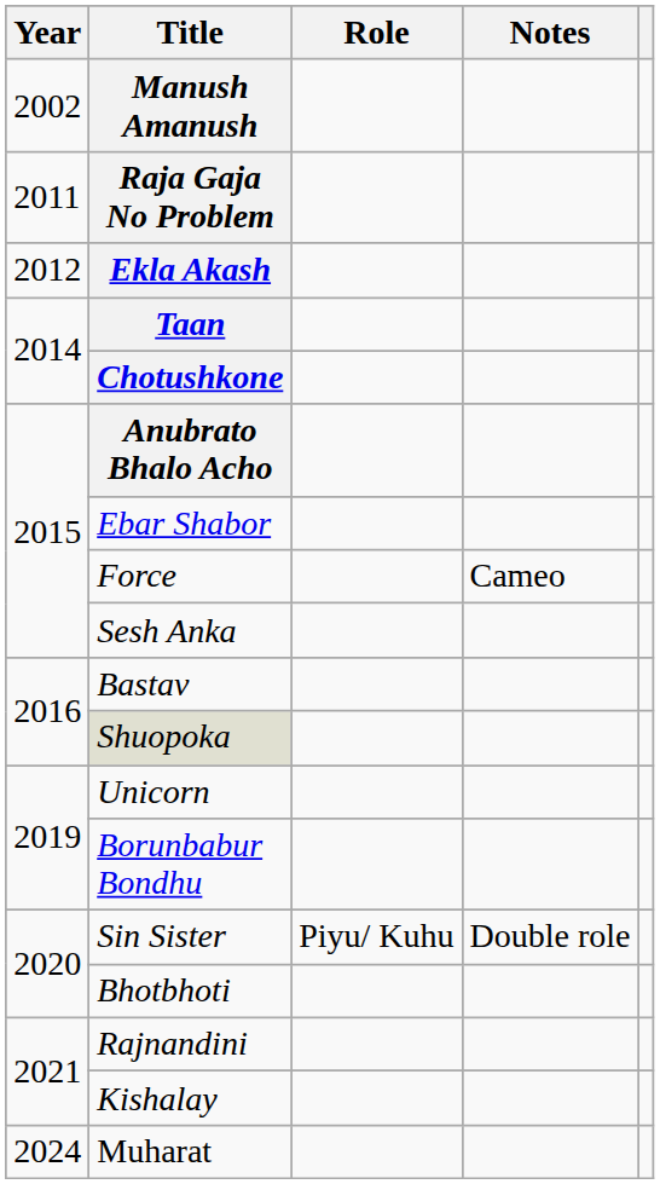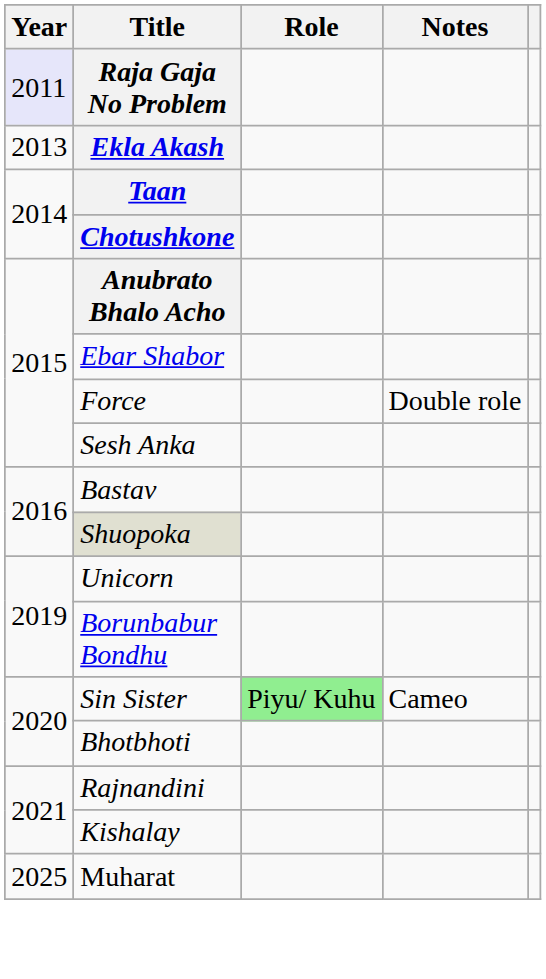- row: 2002 | Manush Amanush
Raja Gaja No Problem | Year: no background -> lavender background
Ekla Akash | Year: 2012 -> 2013
Force | Notes: Cameo -> Double role
Sin Sister | Role: no background -> lightgreen background
Sin Sister | Notes: Double role -> Cameo
Muharat | Year: 2024 -> 2025
